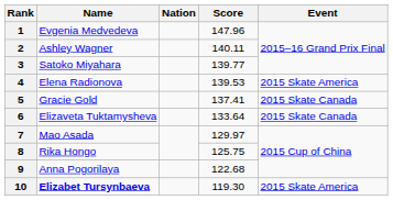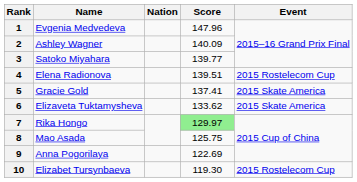2 | Score: 140.11 -> 140.09
4 | Score: 139.53 -> 139.51
4 | Event: 2015 Skate America -> 2015 Rostelecom Cup
5 | Event: 2015 Skate Canada -> 2015 Skate America
6 | Score: 133.64 -> 133.62
6 | Event: 2015 Skate Canada -> 2015 Skate America
7 | Name: Mao Asada -> Rika Hongo
7 | Score: no background -> lightgreen background
8 | Name: Rika Hongo -> Mao Asada
9 | Score: 122.68 -> 122.69
10 | Name: bold -> normal
10 | Event: 2015 Skate America -> 2015 Rostelecom Cup
